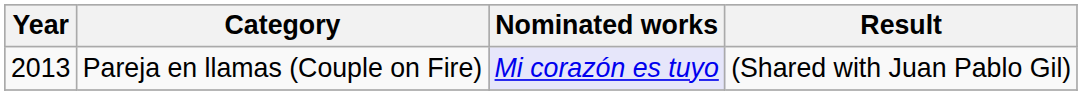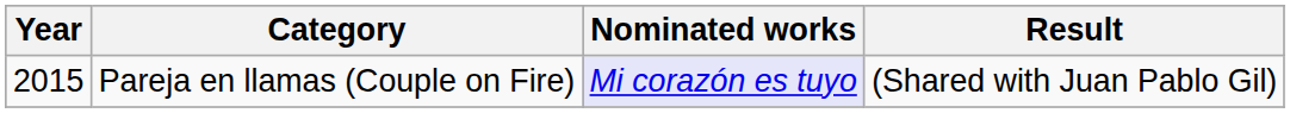Pareja en llamas (Couple on Fire) | Year: 2013 -> 2015
